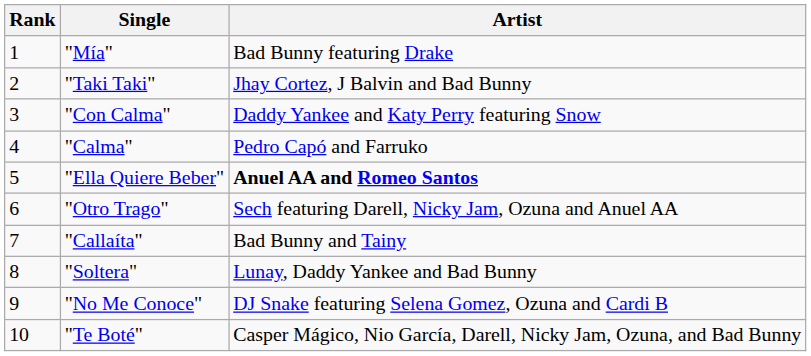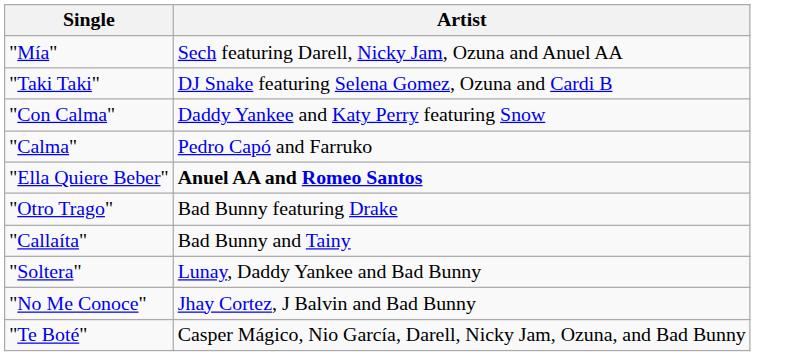- column: Rank | 1 | 2 | 3 | 4 | 5 | 6 | 7 | 8 | 9 | 10
"Mía" | Artist: Bad Bunny featuring Drake -> Sech featuring Darell, Nicky Jam, Ozuna and Anuel AA
"Taki Taki" | Artist: Jhay Cortez, J Balvin and Bad Bunny -> DJ Snake featuring Selena Gomez, Ozuna and Cardi B
"Otro Trago" | Artist: Sech featuring Darell, Nicky Jam, Ozuna and Anuel AA -> Bad Bunny featuring Drake
"No Me Conoce" | Artist: DJ Snake featuring Selena Gomez, Ozuna and Cardi B -> Jhay Cortez, J Balvin and Bad Bunny
